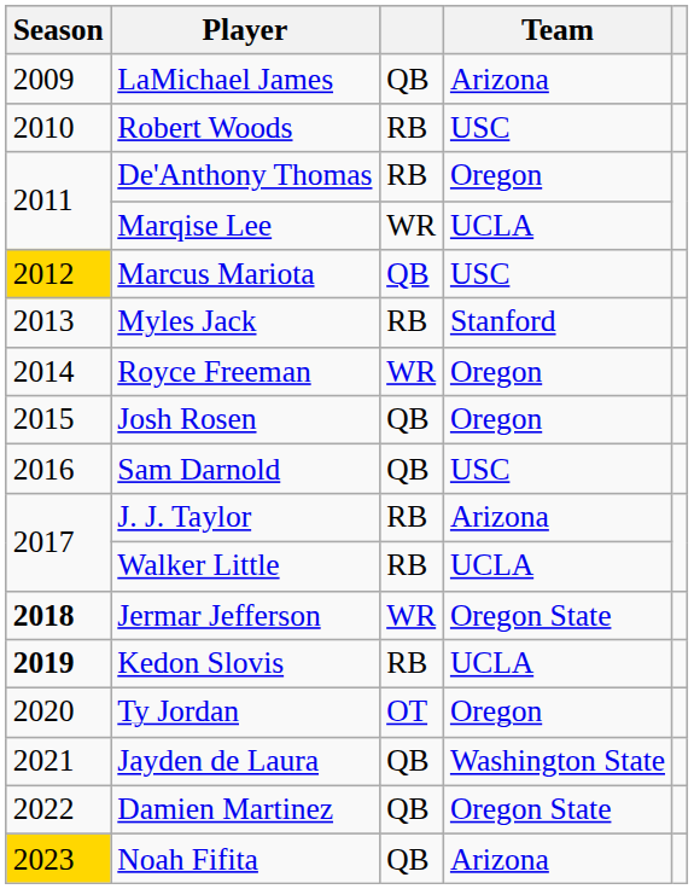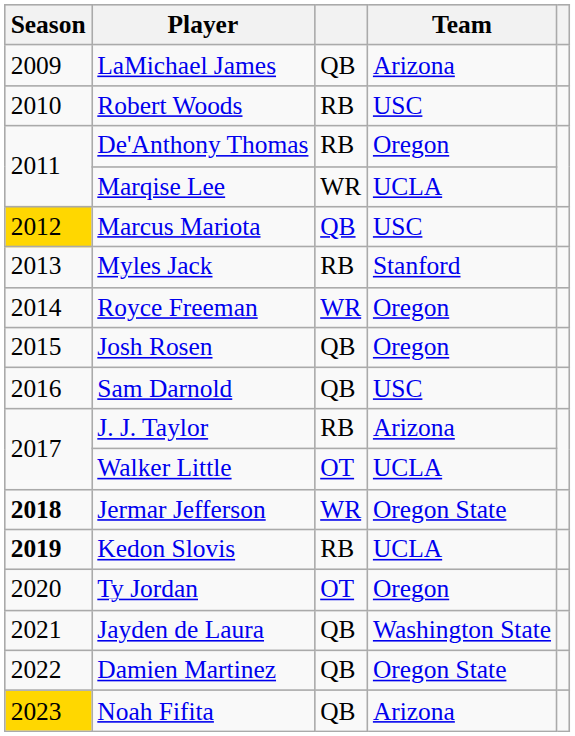Walker Little | column 3: RB -> OT
